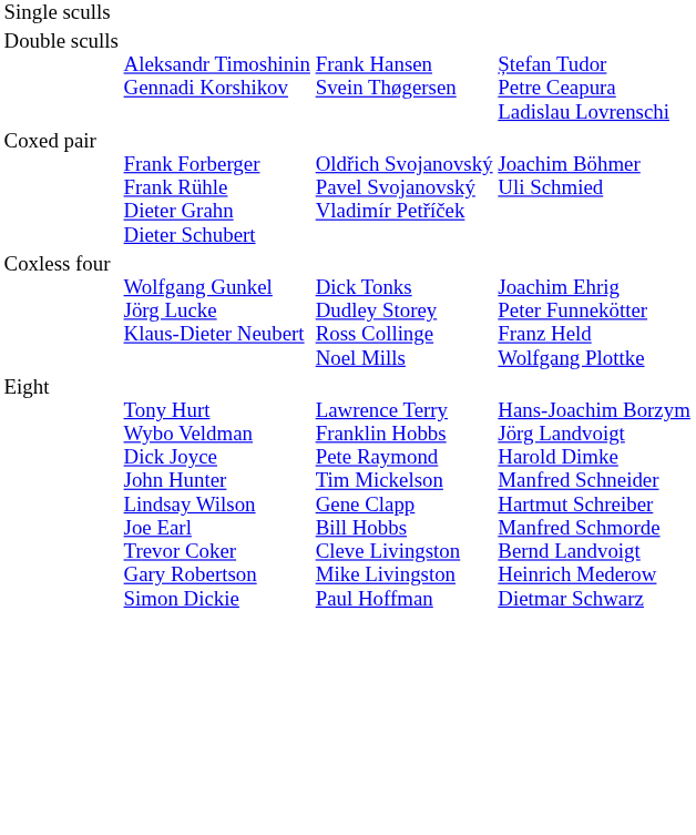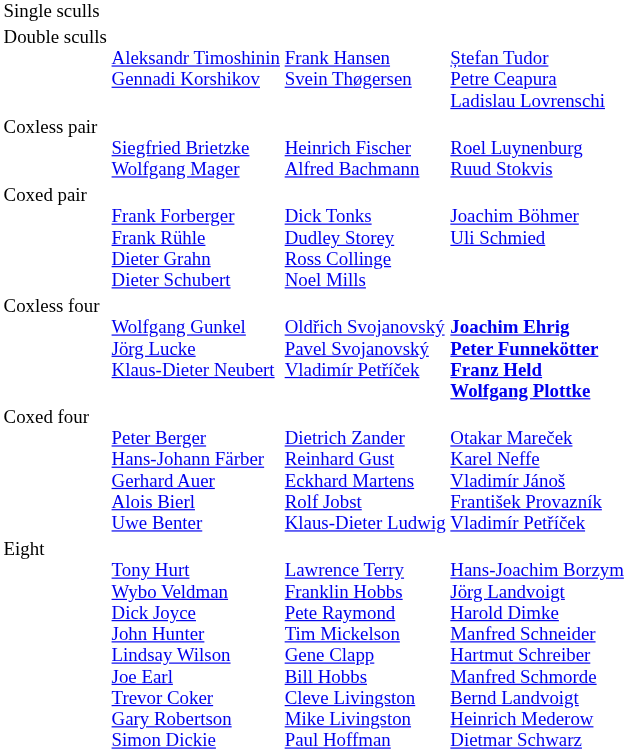+ row: Coxless pair | Siegfried Brietzke Wolfgang Mager | Heinrich Fischer Alfred Bachmann | Roel Luynenburg Ruud Stokvis
Coxed pair | column 3: Oldřich Svojanovský Pavel Svojanovský Vladimír Petříček -> Dick Tonks Dudley Storey Ross Collinge Noel Mills
Coxless four | column 3: Dick Tonks Dudley Storey Ross Collinge Noel Mills -> Oldřich Svojanovský Pavel Svojanovský Vladimír Petříček
Coxless four | column 4: normal -> bold
+ row: Coxed four | Peter Berger Hans-Johann Färber Gerhard Auer Alois Bierl Uwe Benter | Dietrich Zander Reinhard Gust Eckhard Martens Rolf Jobst Klaus-Dieter Ludwig | Otakar Mareček Karel Neffe Vladimír Jánoš František Provazník Vladimír Petříček
